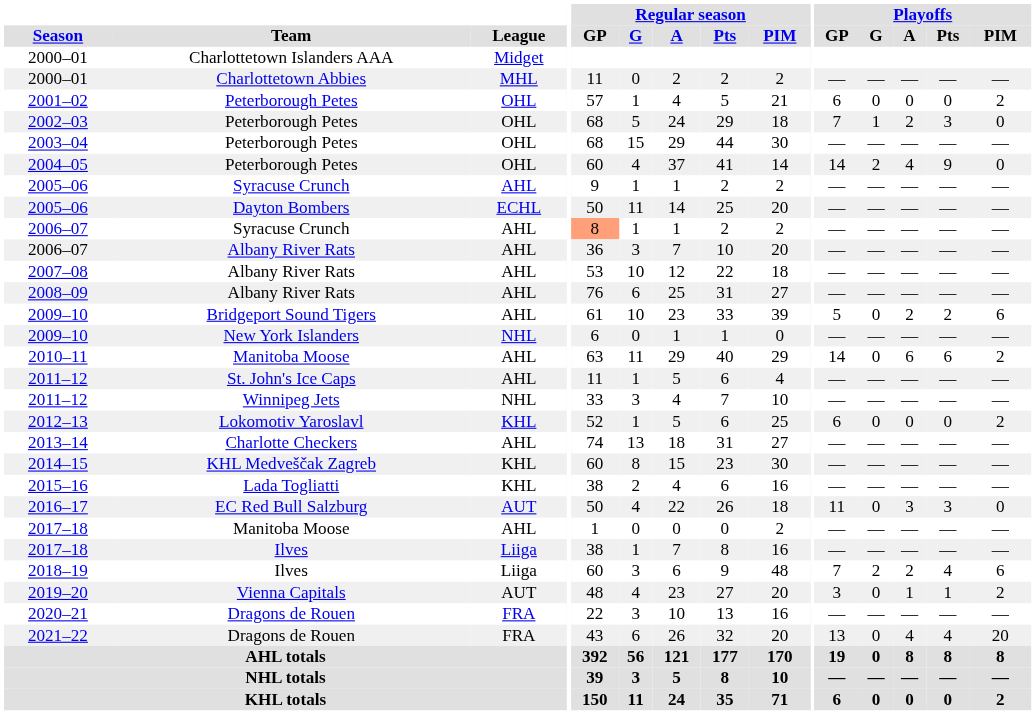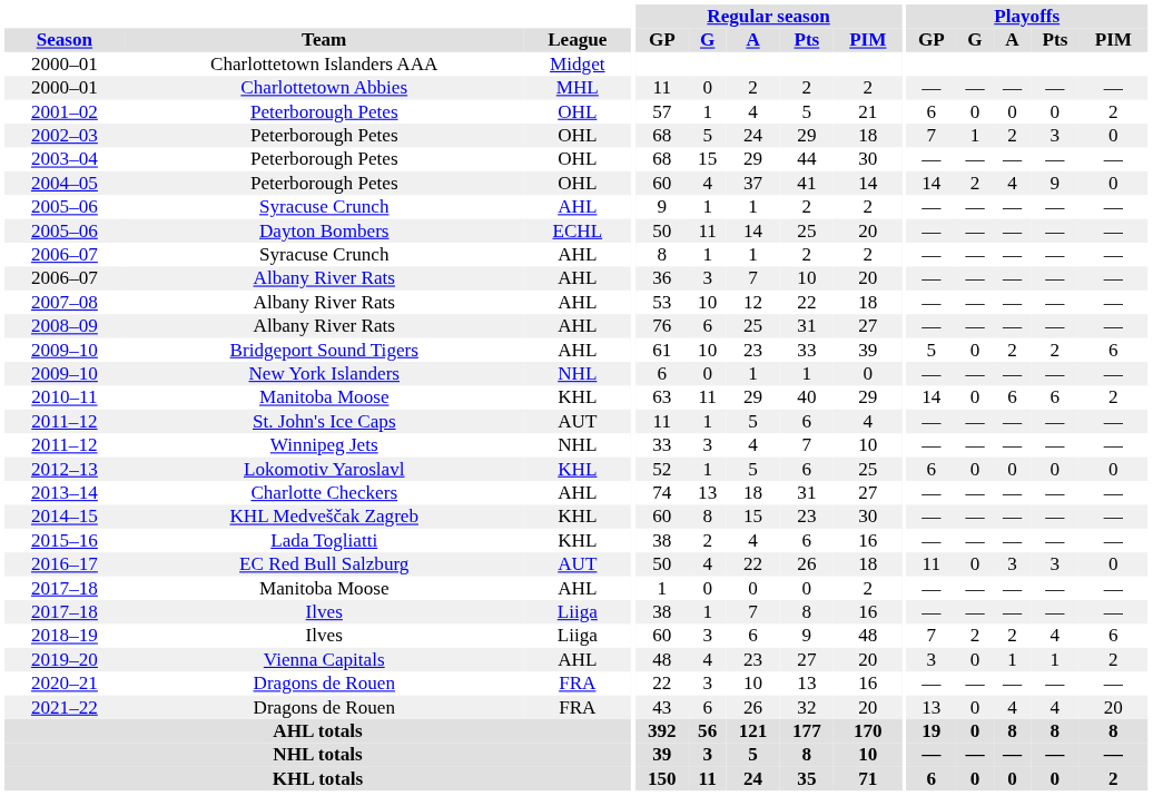2006–07 / Syracuse Crunch | Regular season / GP: lightsalmon background -> no background
2010–11 | League: AHL -> KHL
2011–12 / St. John's Ice Caps | League: AHL -> AUT
2012–13 | Playoffs / PIM: 2 -> 0
2019–20 | League: AUT -> AHL
